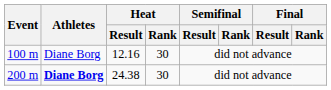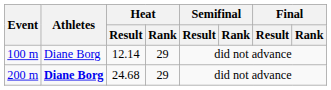100 m | Heat / Result: 12.16 -> 12.14
100 m | Heat / Rank: 30 -> 29
200 m | Heat / Result: 24.38 -> 24.68
200 m | Heat / Rank: 30 -> 29
